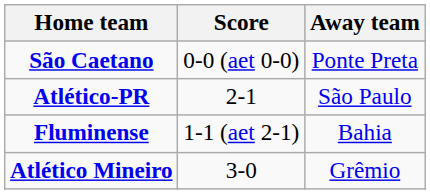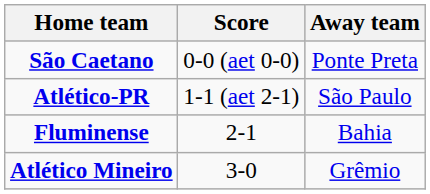Atlético-PR | Score: 2-1 -> 1-1 (aet 2-1)
Fluminense | Score: 1-1 (aet 2-1) -> 2-1
